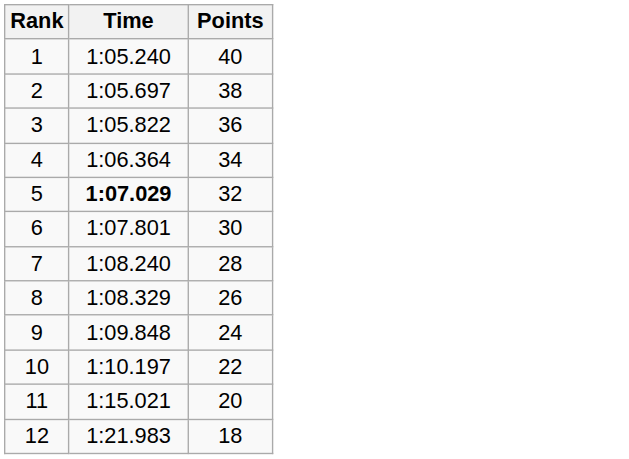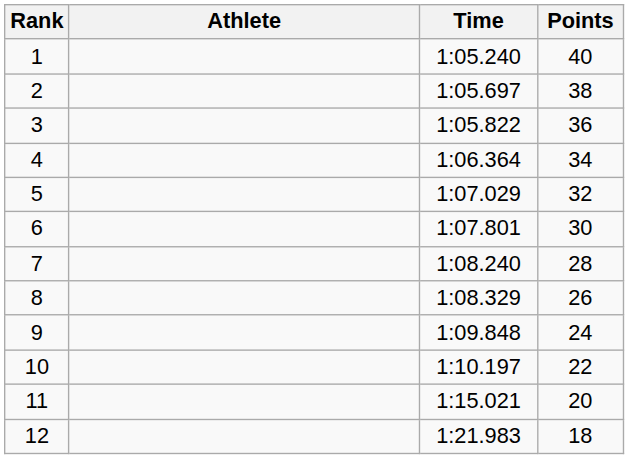+ column: Athlete
5 | Time: bold -> normal
